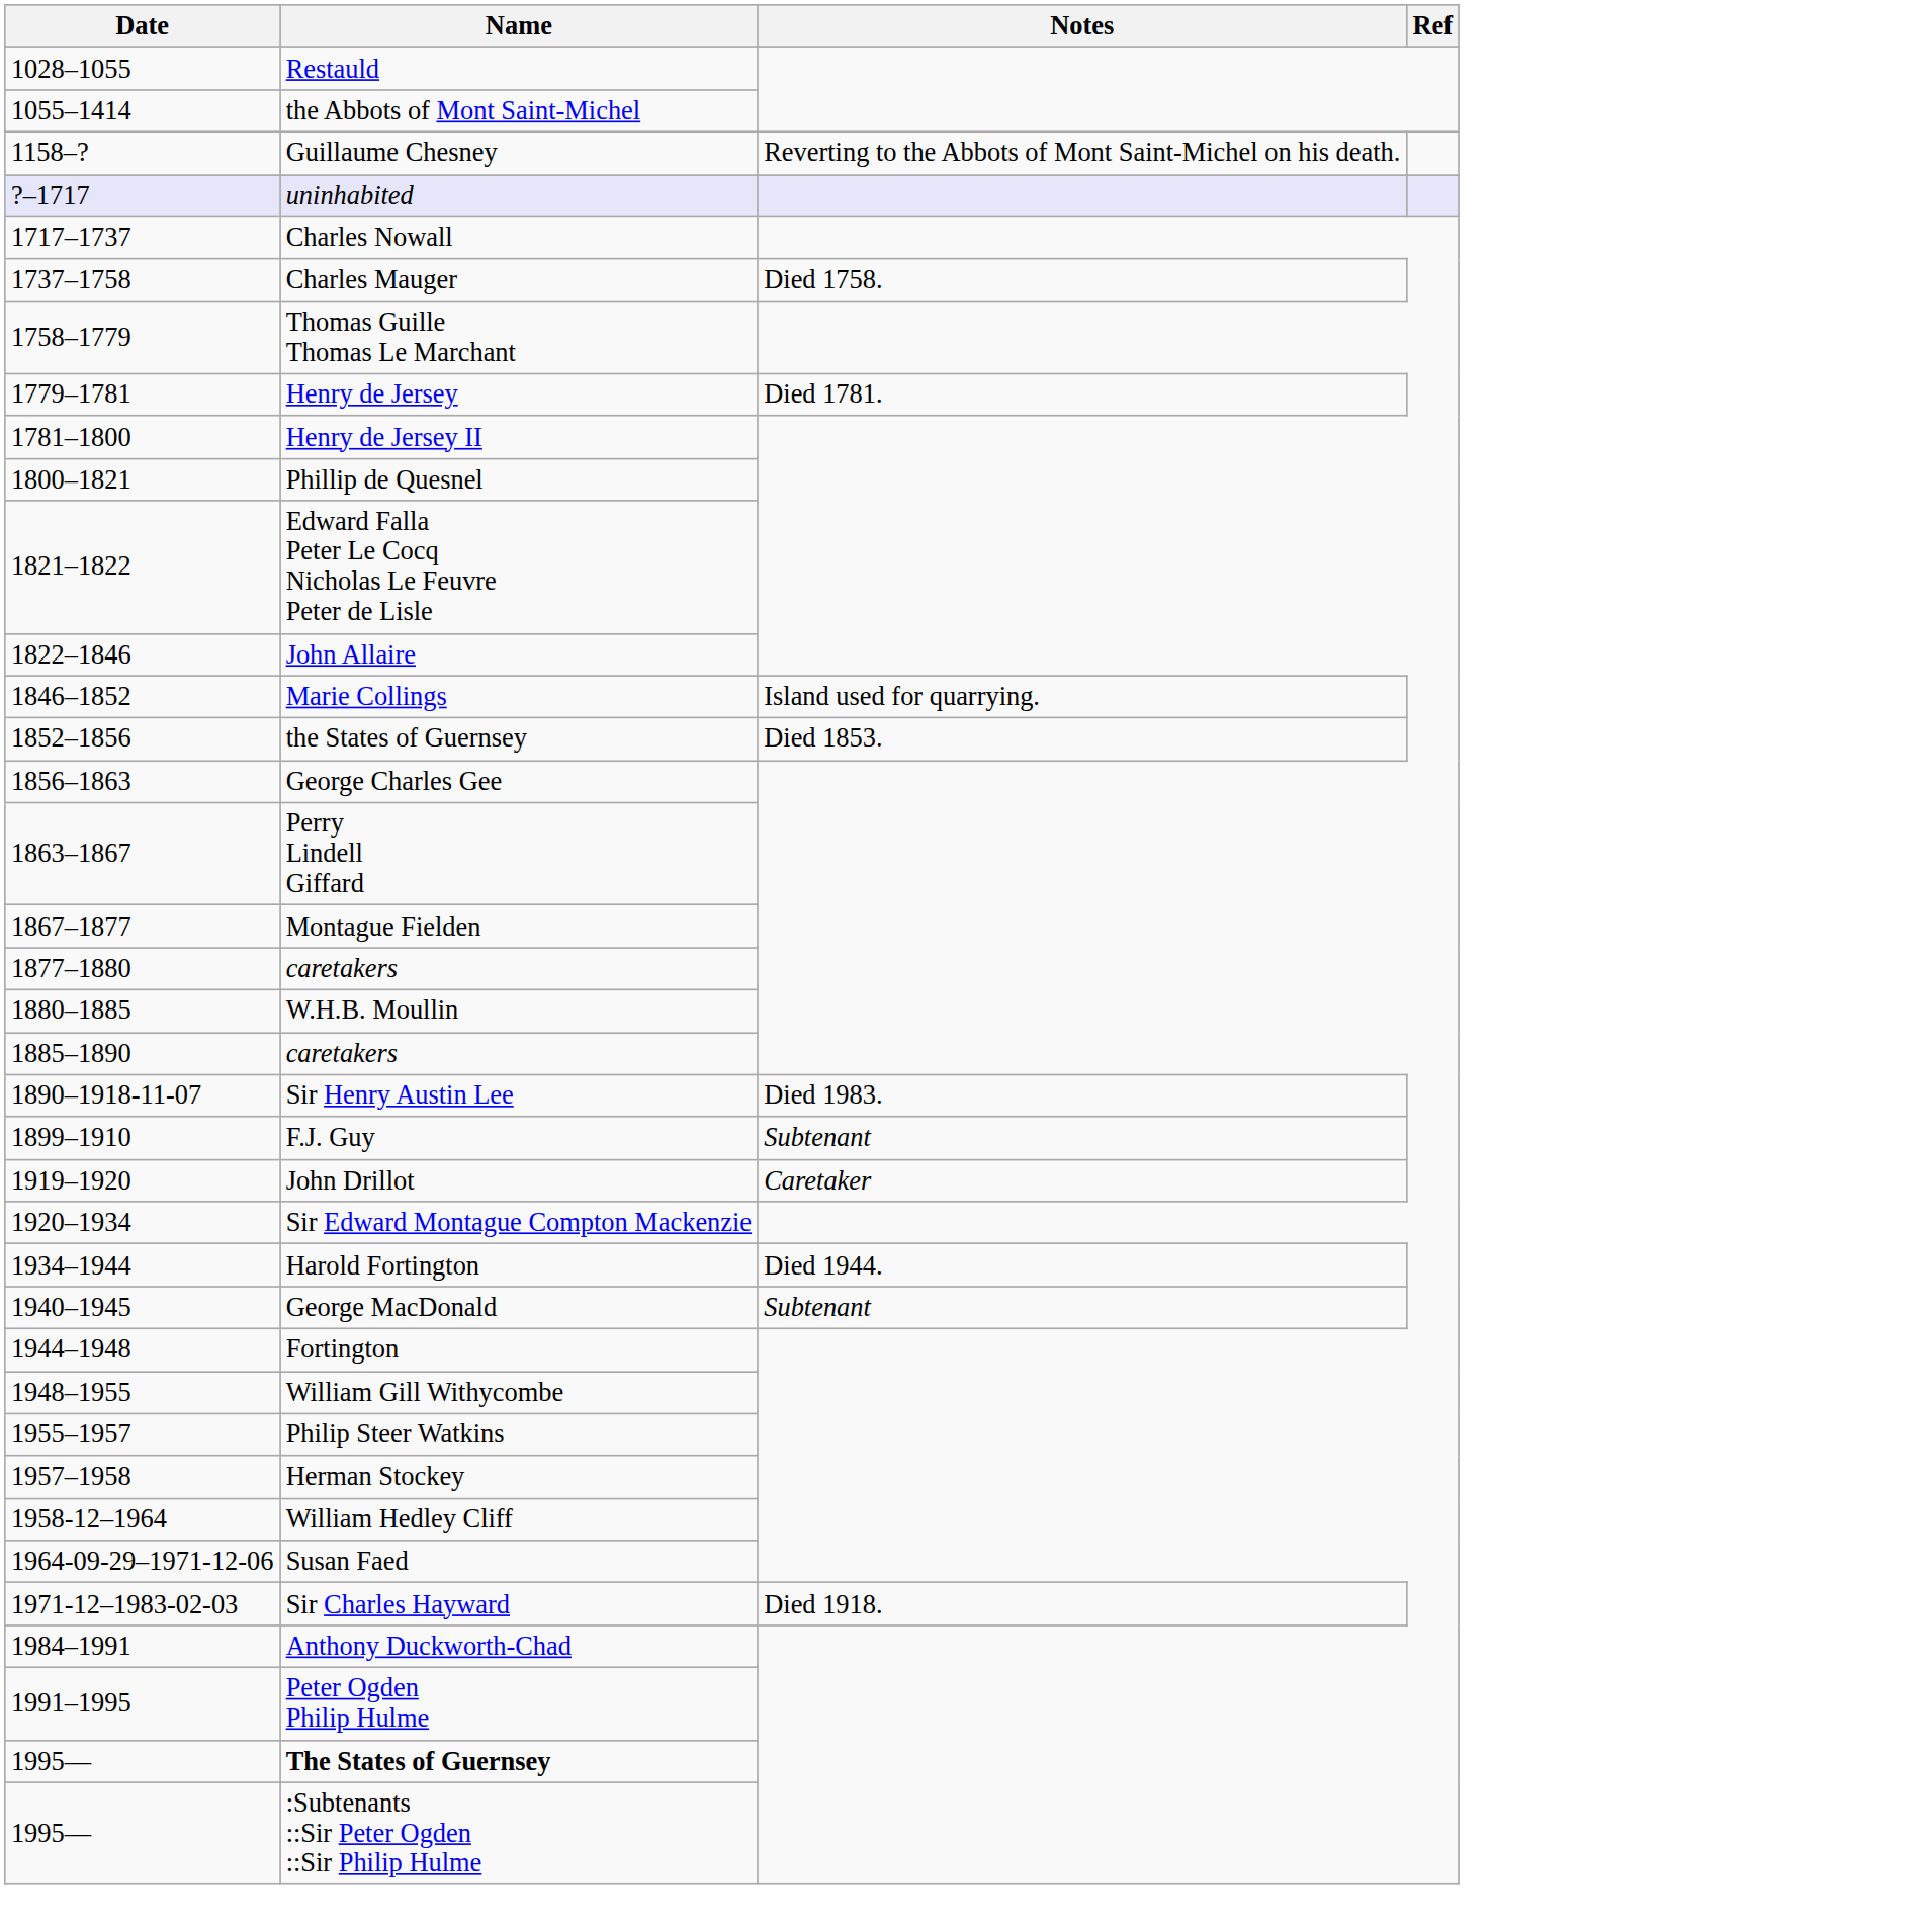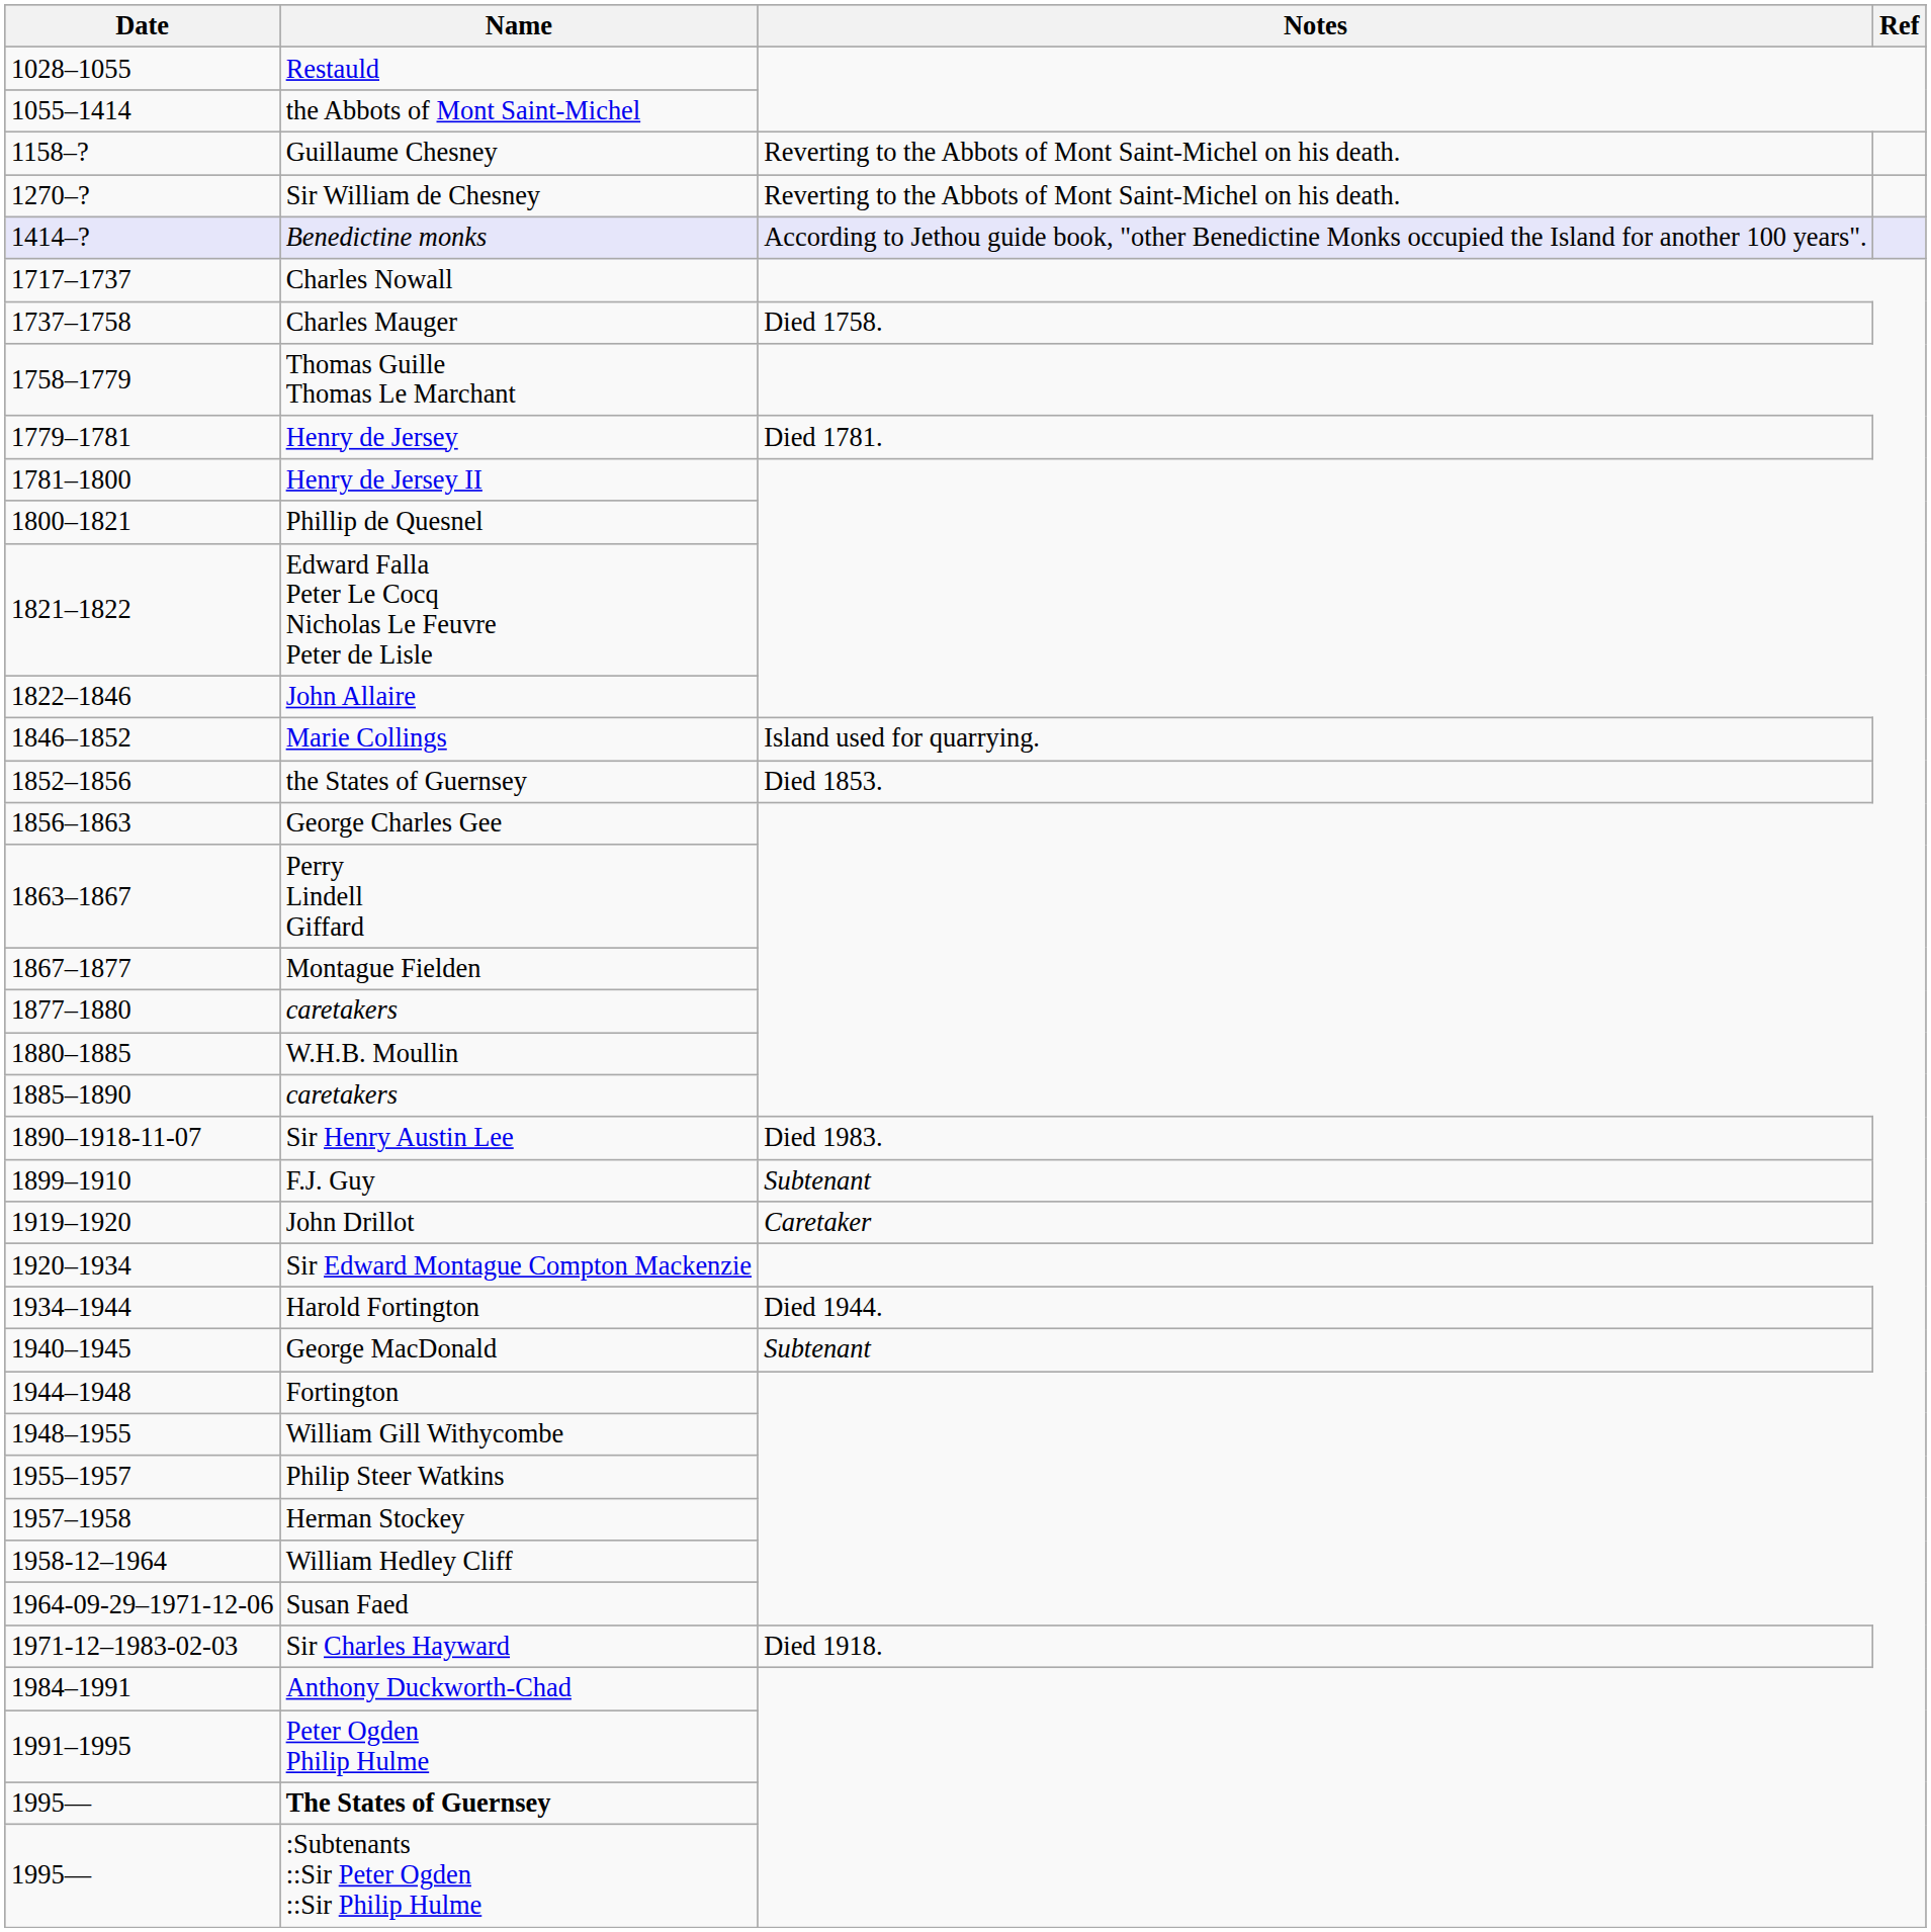+ row: 1270–? | Sir William de Chesney | Reverting to the Abbots of Mont Saint-Michel on his death.
+ row: 1414–? | Benedictine monks | According to Jethou guide book, "other Benedictine Monks occupied the Island for another 100 years".
- row: ?–1717 | uninhabited
